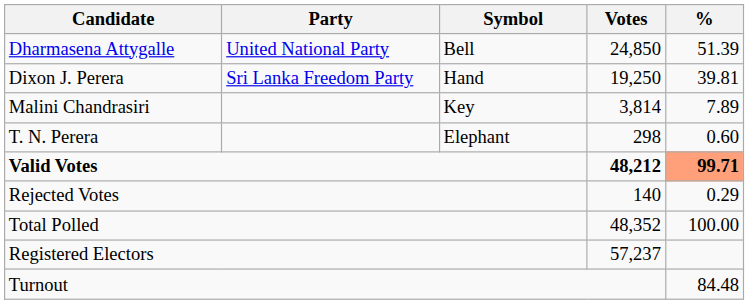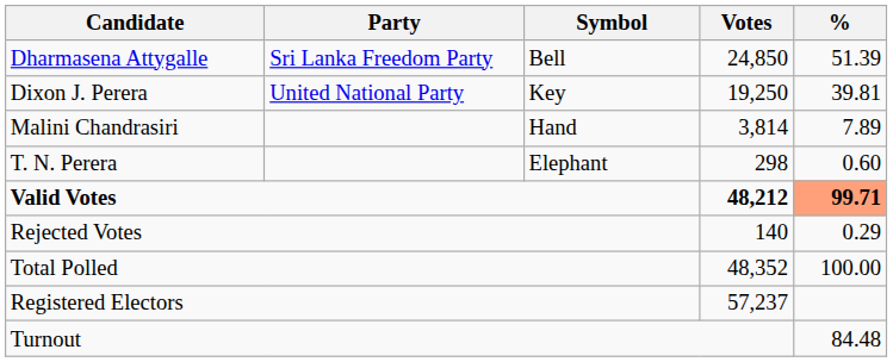Dharmasena Attygalle | Party: United National Party -> Sri Lanka Freedom Party
Dixon J. Perera | Party: Sri Lanka Freedom Party -> United National Party
Dixon J. Perera | Symbol: Hand -> Key
Malini Chandrasiri | Symbol: Key -> Hand
